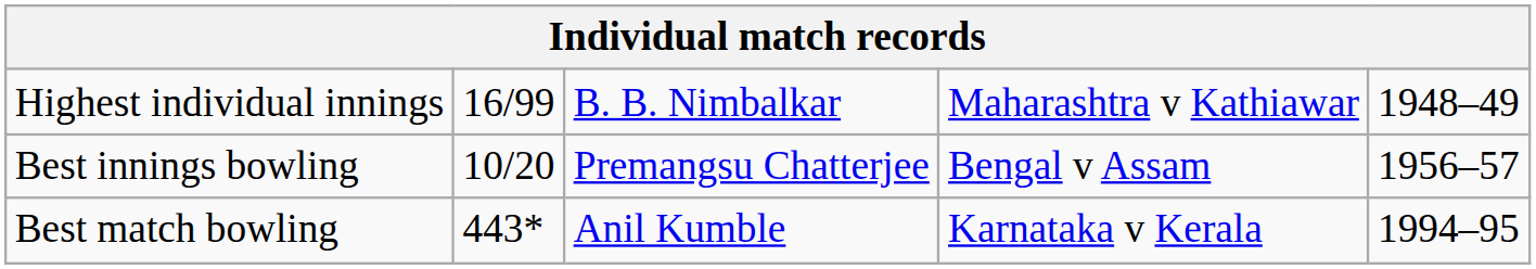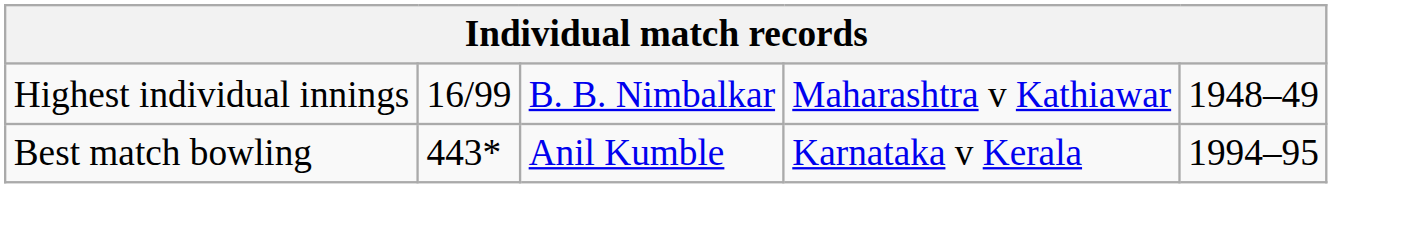- row: Best innings bowling | 10/20 | Premangsu Chatterjee | Bengal v Assam | 1956–57
